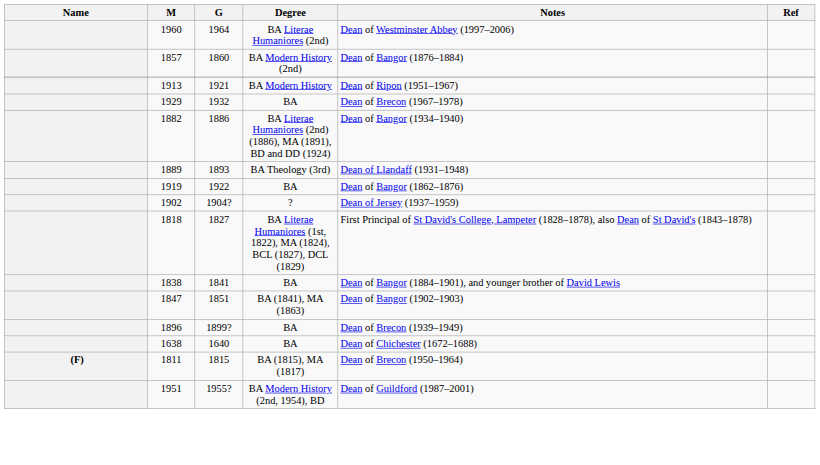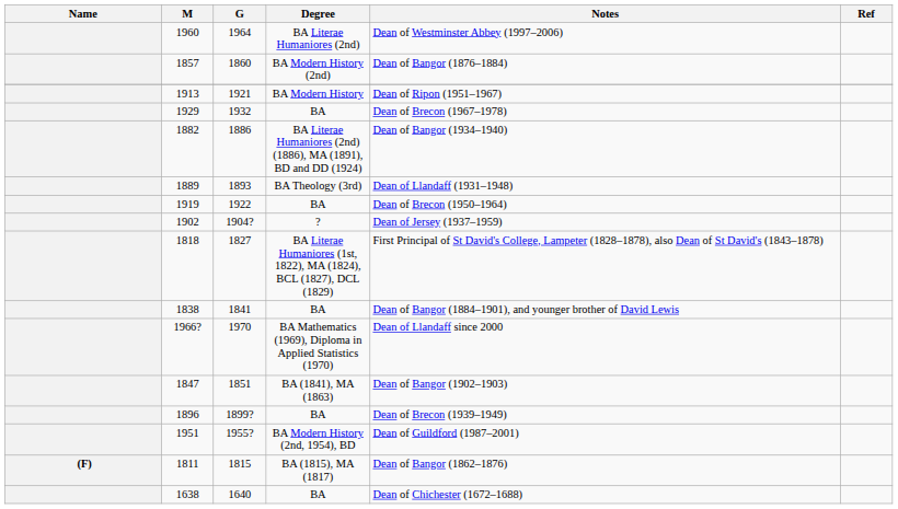1919 | Notes: Dean of Bangor (1862–1876) -> Dean of Brecon (1950–1964)
+ row: 1966? | 1970 | BA Mathematics (1969), Diploma in Applied Statistics (1970) | Dean of Llandaff since 2000
rows swapped: 1638 <-> 1951
1811 | Notes: Dean of Brecon (1950–1964) -> Dean of Bangor (1862–1876)
